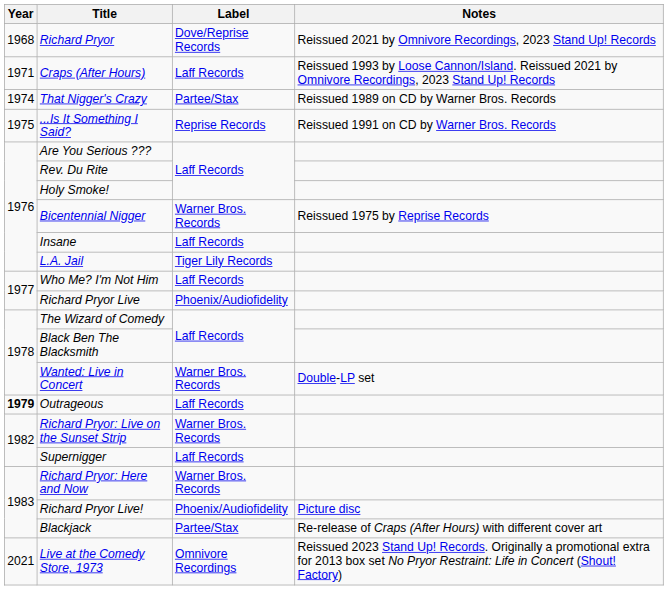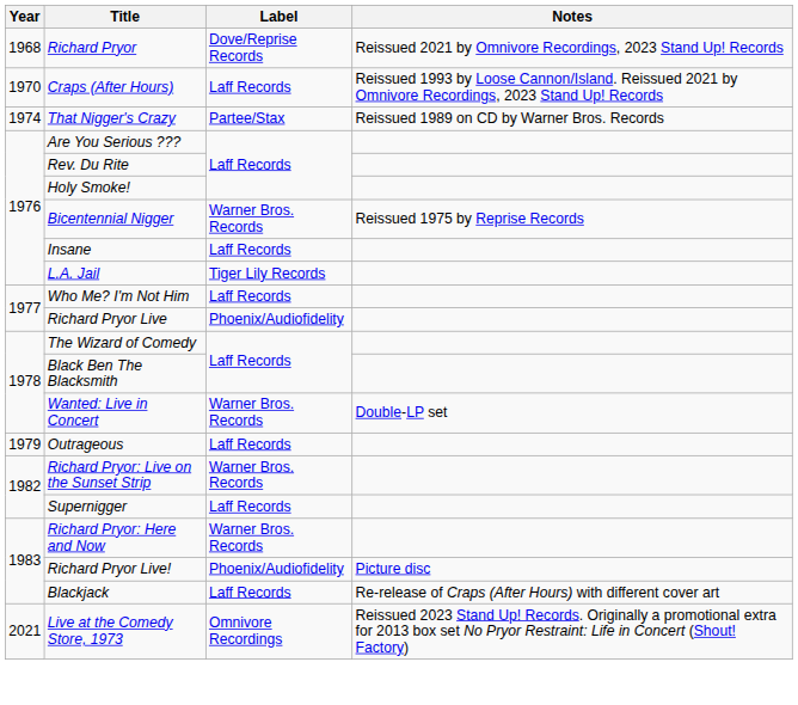Craps (After Hours) | Year: 1971 -> 1970
- row: 1975 | ...Is It Something I Said? | Reprise Records | Reissued 1991 on CD by Warner Bros. Records
Outrageous | Year: bold -> normal
Blackjack | Label: Partee/Stax -> Laff Records
